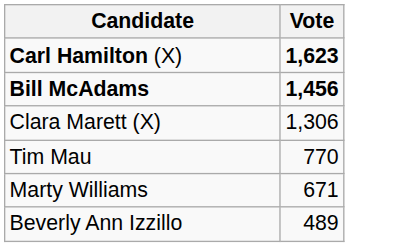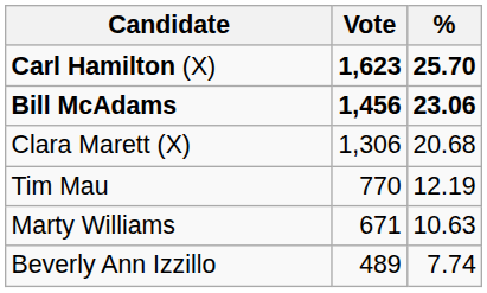+ column: % | 25.70 | 23.06 | 20.68 | 12.19 | 10.63 | 7.74
